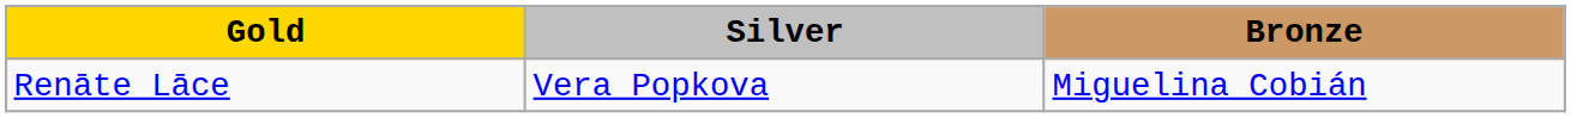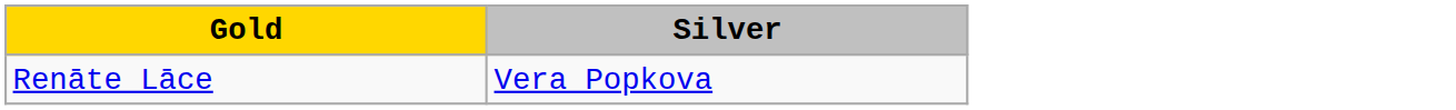- column: Bronze | Miguelina Cobián
